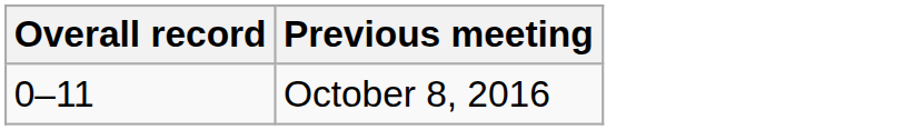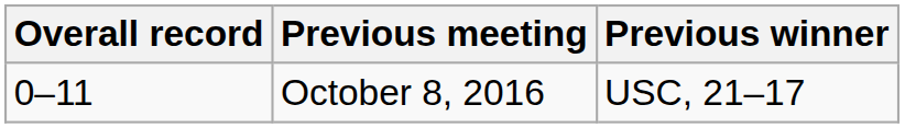+ column: Previous winner | USC, 21–17
